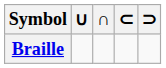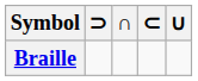columns swapped: ∪ <-> ⊃
